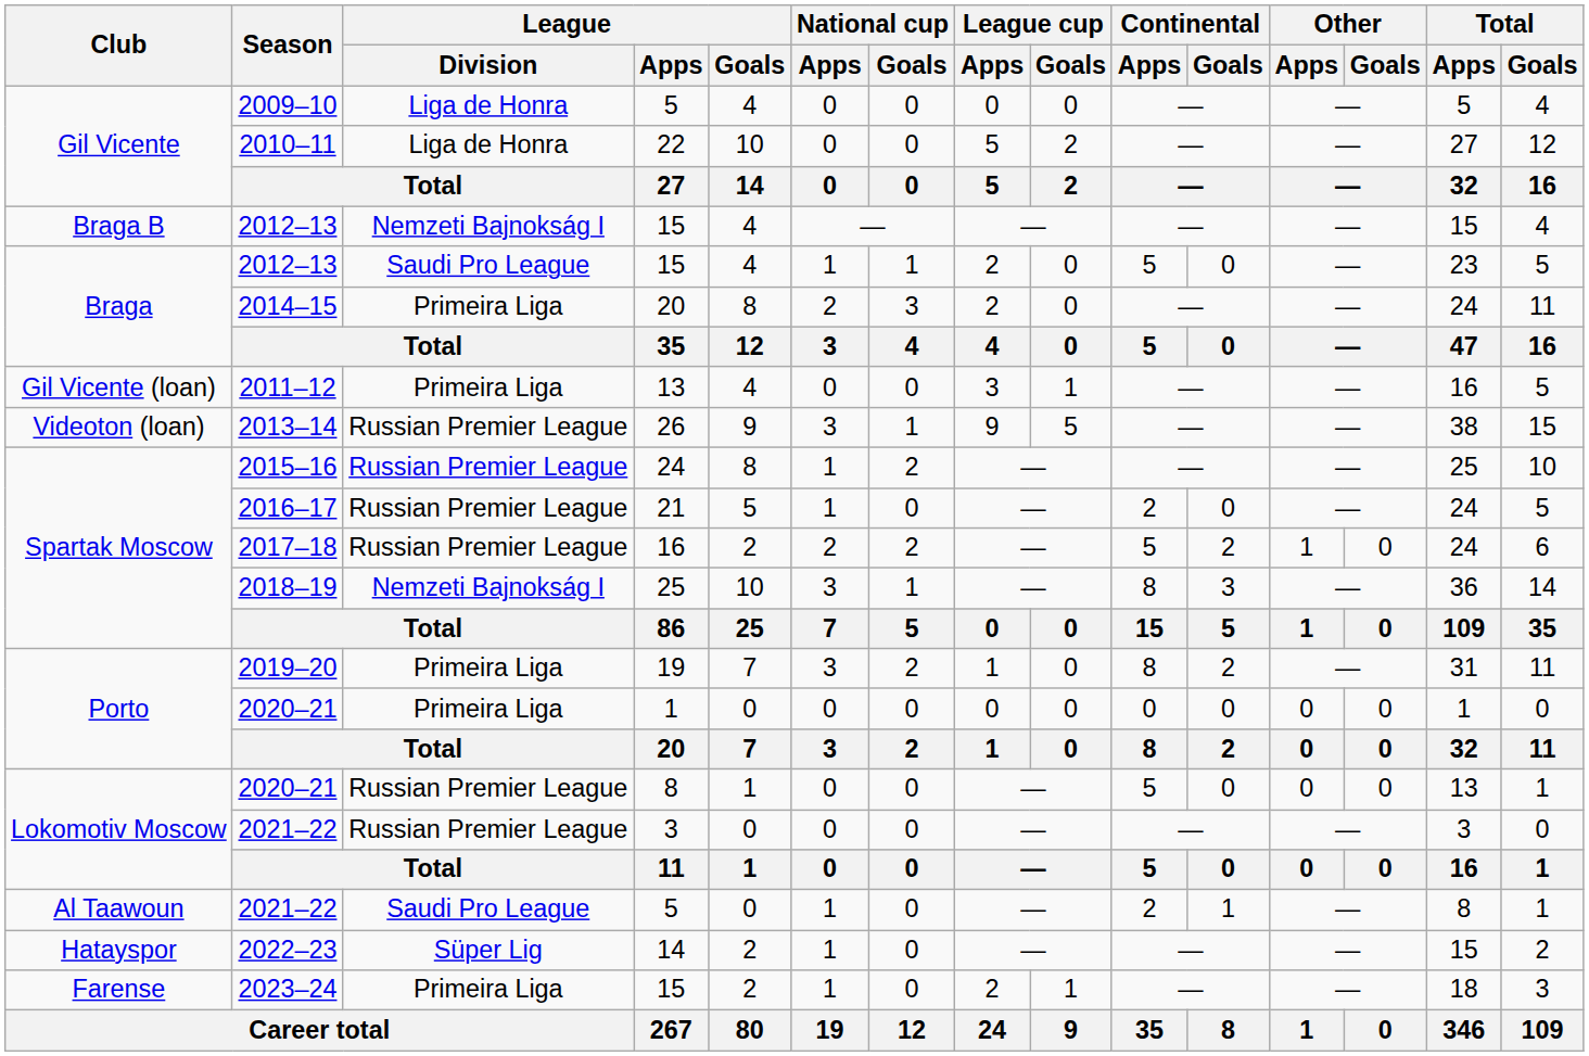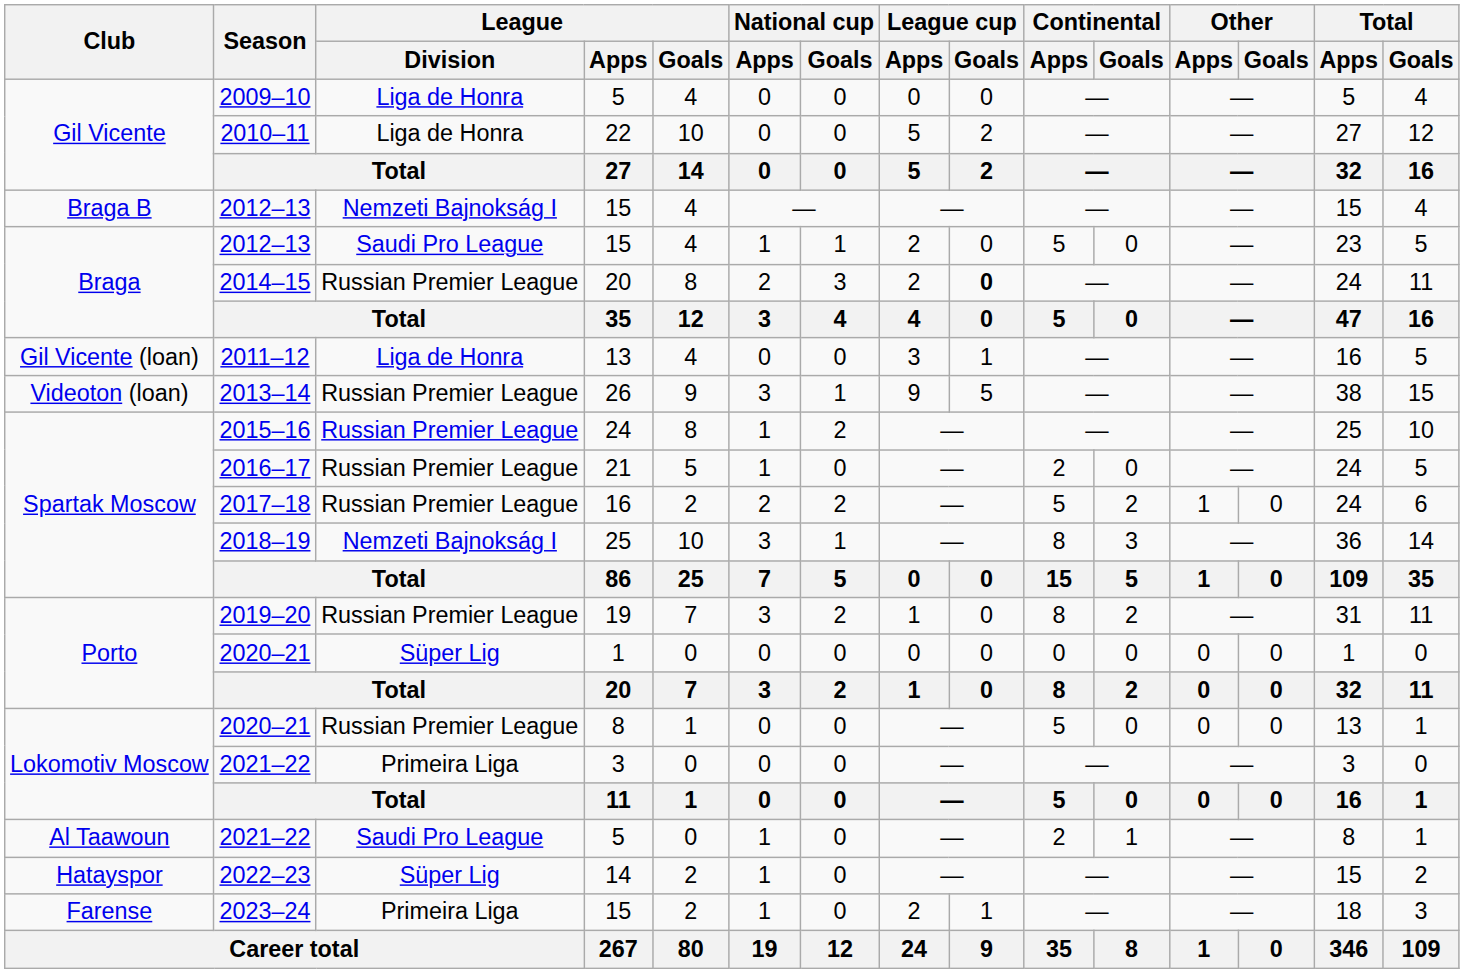2014–15 | League / Division: Primeira Liga -> Russian Premier League
2014–15 | League cup / Goals: normal -> bold
2011–12 | League / Division: Primeira Liga -> Liga de Honra
2019–20 | League / Division: Primeira Liga -> Russian Premier League
Porto / 2020–21 | League / Division: Primeira Liga -> Süper Lig
Lokomotiv Moscow / 2021–22 | League / Division: Russian Premier League -> Primeira Liga
